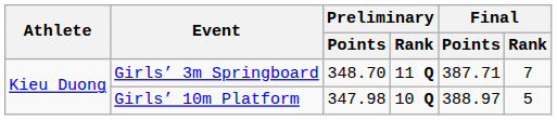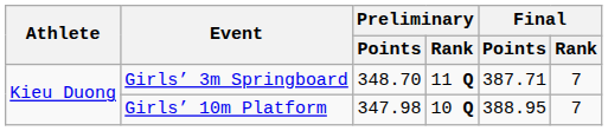Girls’ 10m Platform | Final / Points: 388.97 -> 388.95
Girls’ 10m Platform | Final / Rank: 5 -> 7
